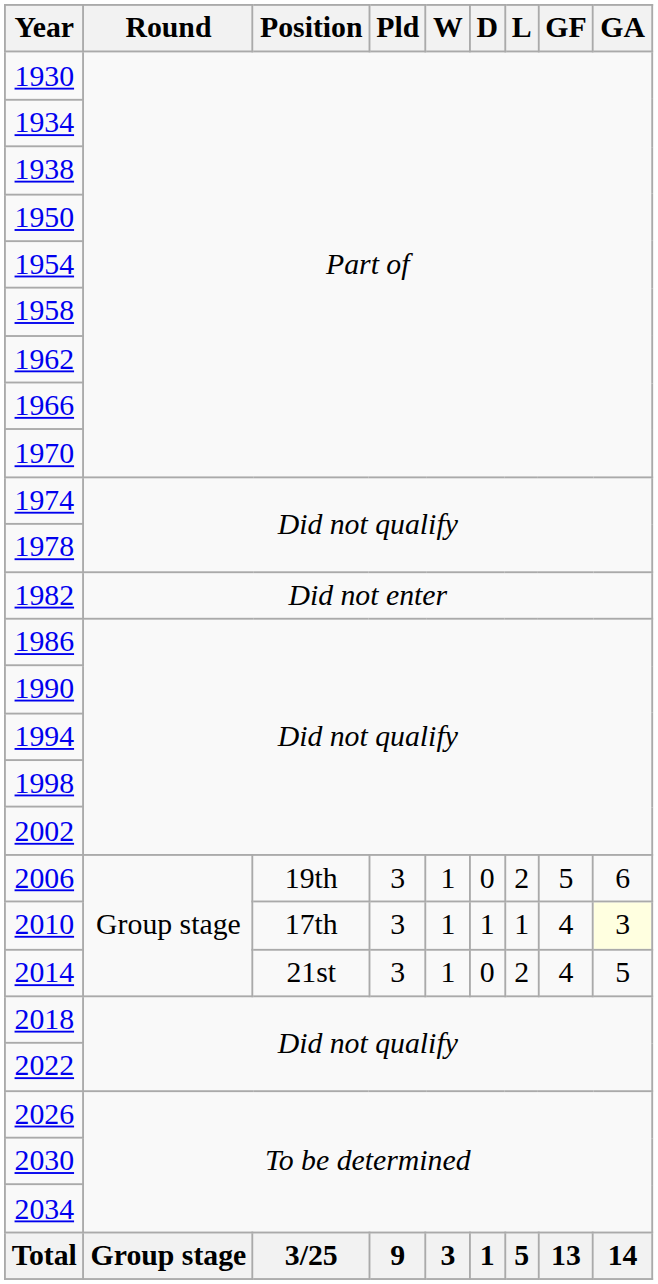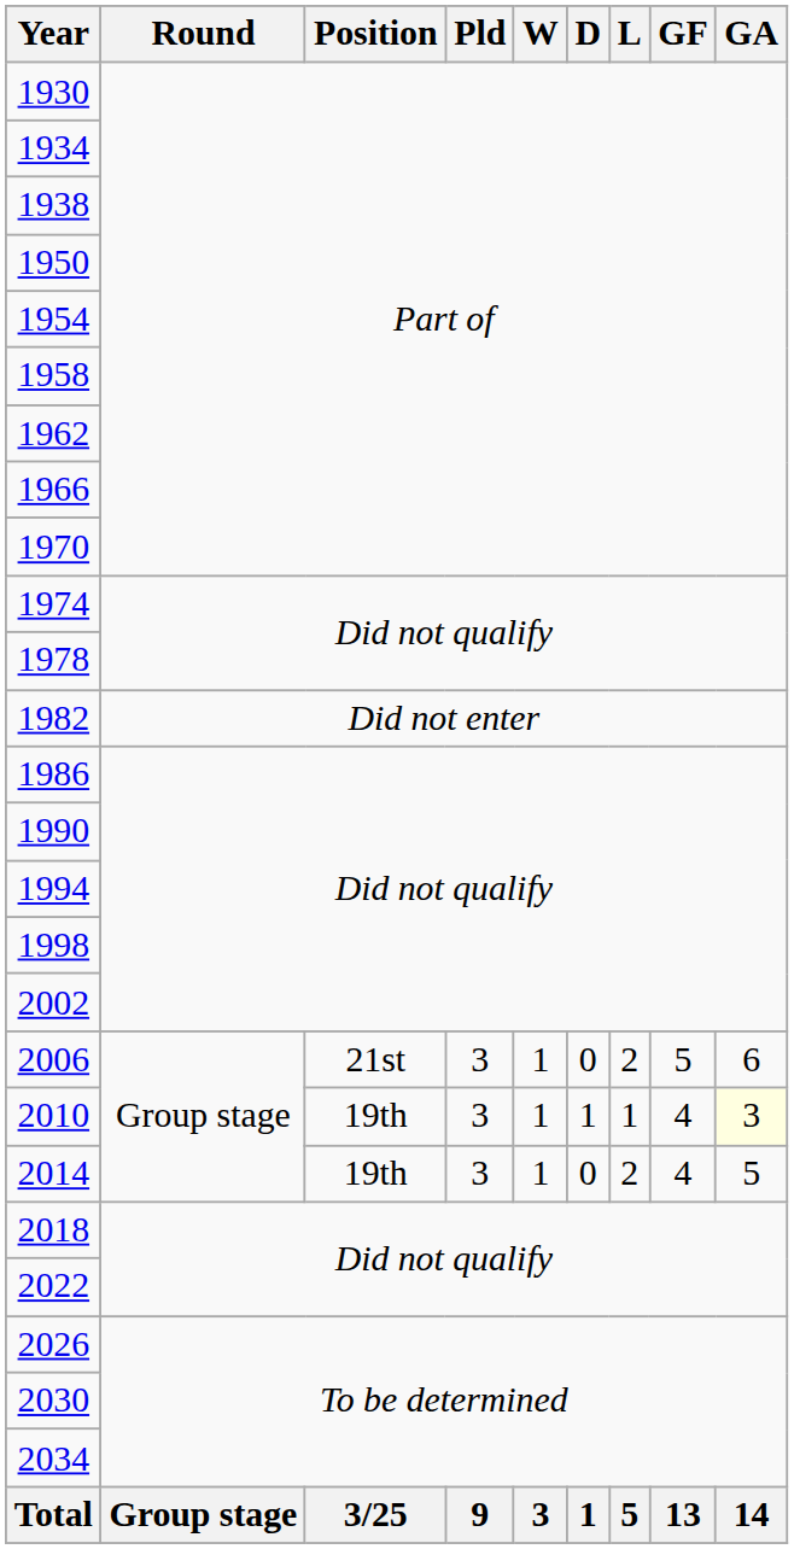2006 | Position: 19th -> 21st
2010 | Position: 17th -> 19th
2014 | Position: 21st -> 19th
